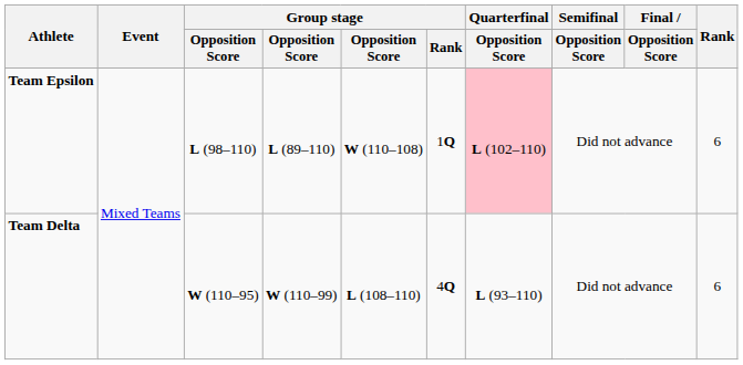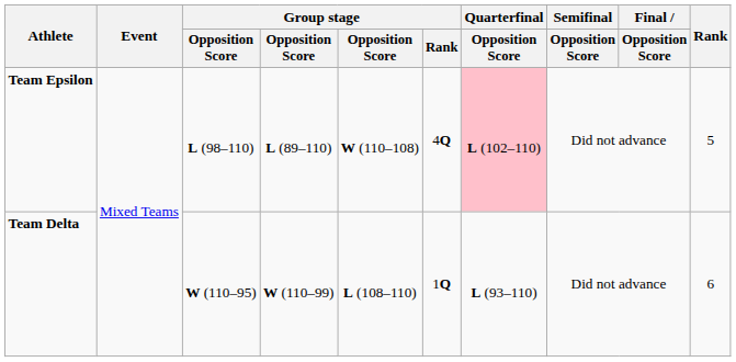Team Epsilon | Group stage / Rank: 1Q -> 4Q
Team Epsilon | Rank: 6 -> 5
Team Delta | Group stage / Rank: 4Q -> 1Q
